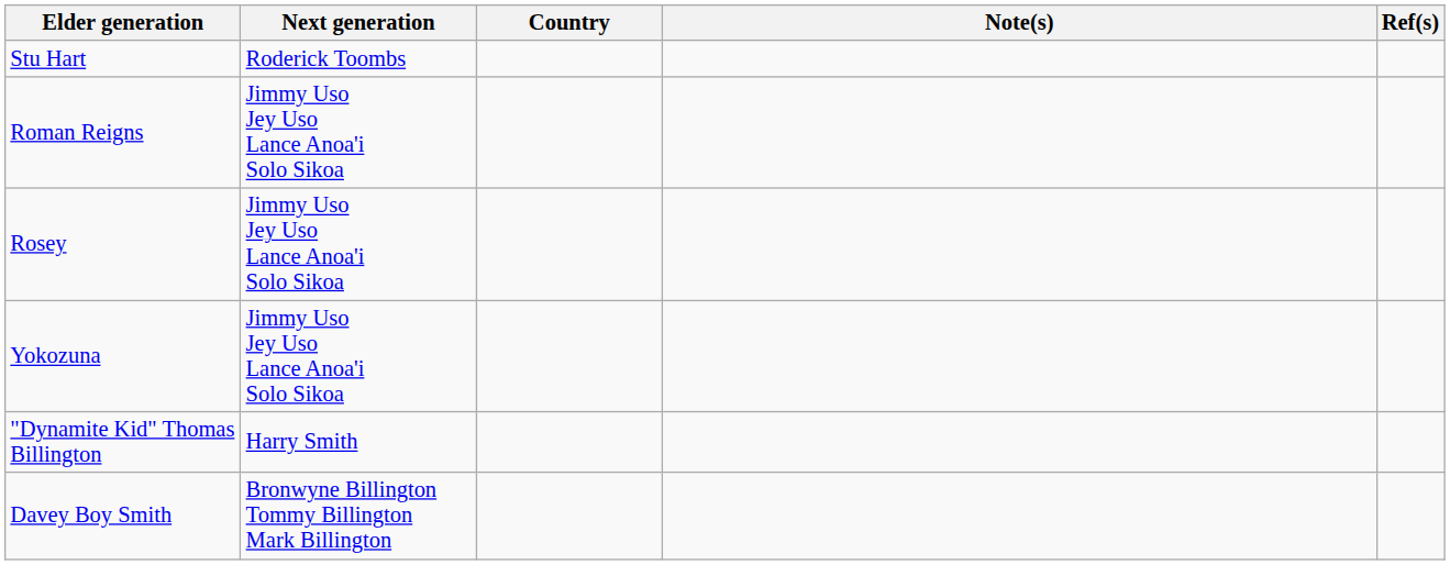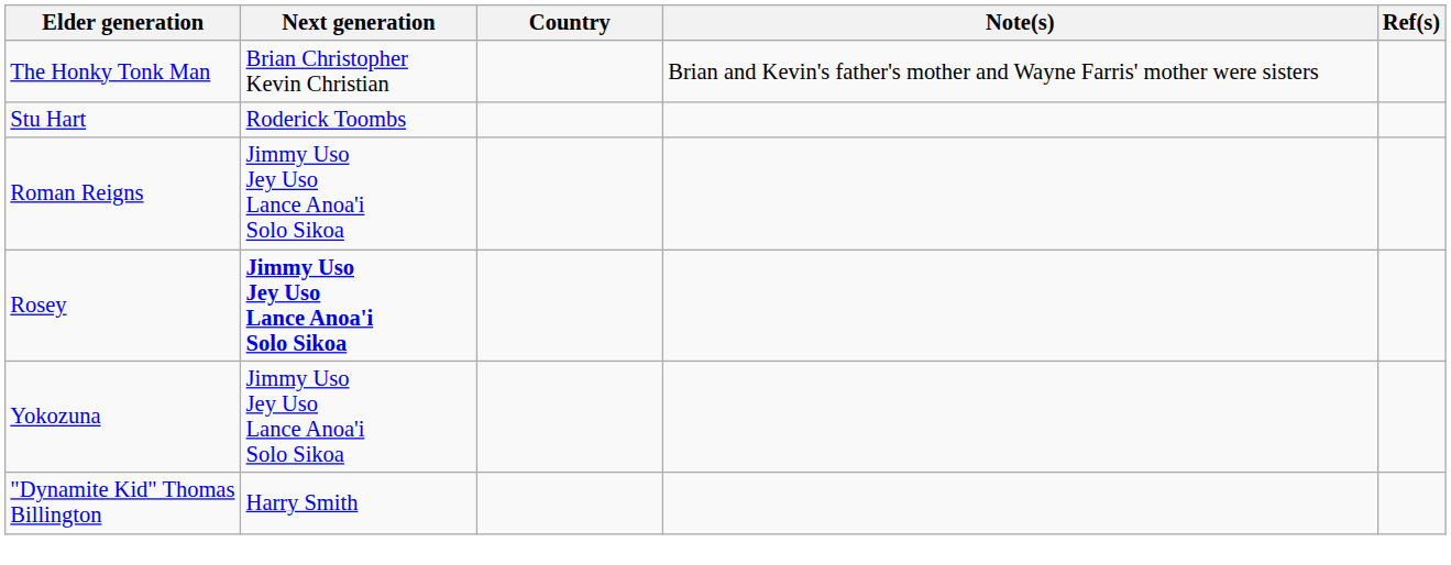+ row: The Honky Tonk Man | Brian Christopher Kevin Christian | Brian and Kevin's father's mother and Wayne Farris' mother were sisters
Rosey | Next generation: normal -> bold
- row: Davey Boy Smith | Bronwyne Billington Tommy Billington Mark Billington
